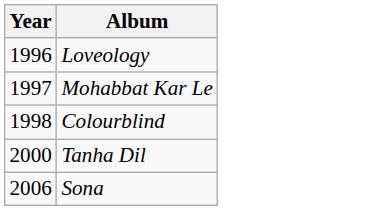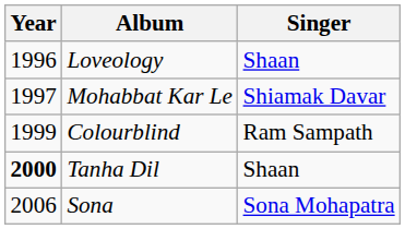+ column: Singer | Shaan | Shiamak Davar | Ram Sampath | Shaan | Sona Mohapatra
Colourblind | Year: 1998 -> 1999
Tanha Dil | Year: normal -> bold
